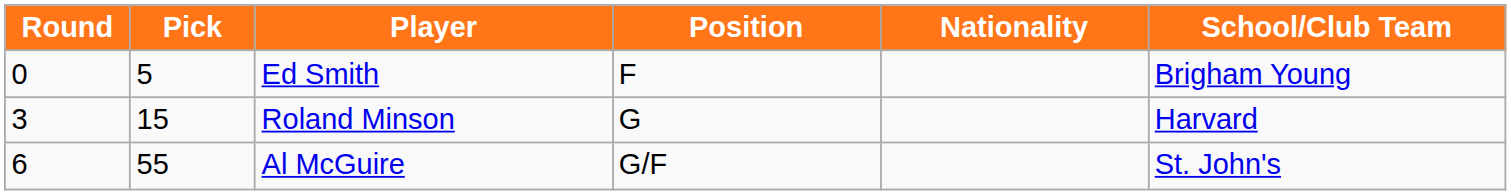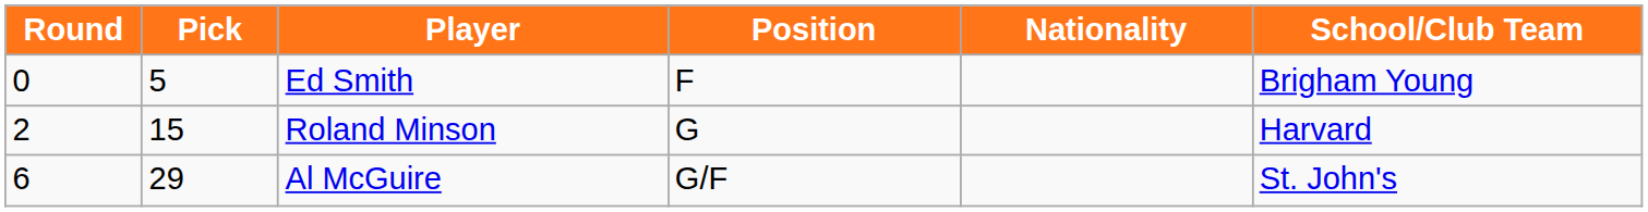Roland Minson | Round: 3 -> 2
Al McGuire | Pick: 55 -> 29
